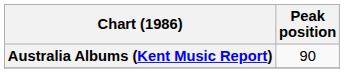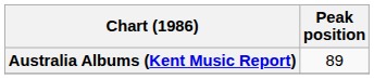Australia Albums (Kent Music Report) | Peak position: 90 -> 89
